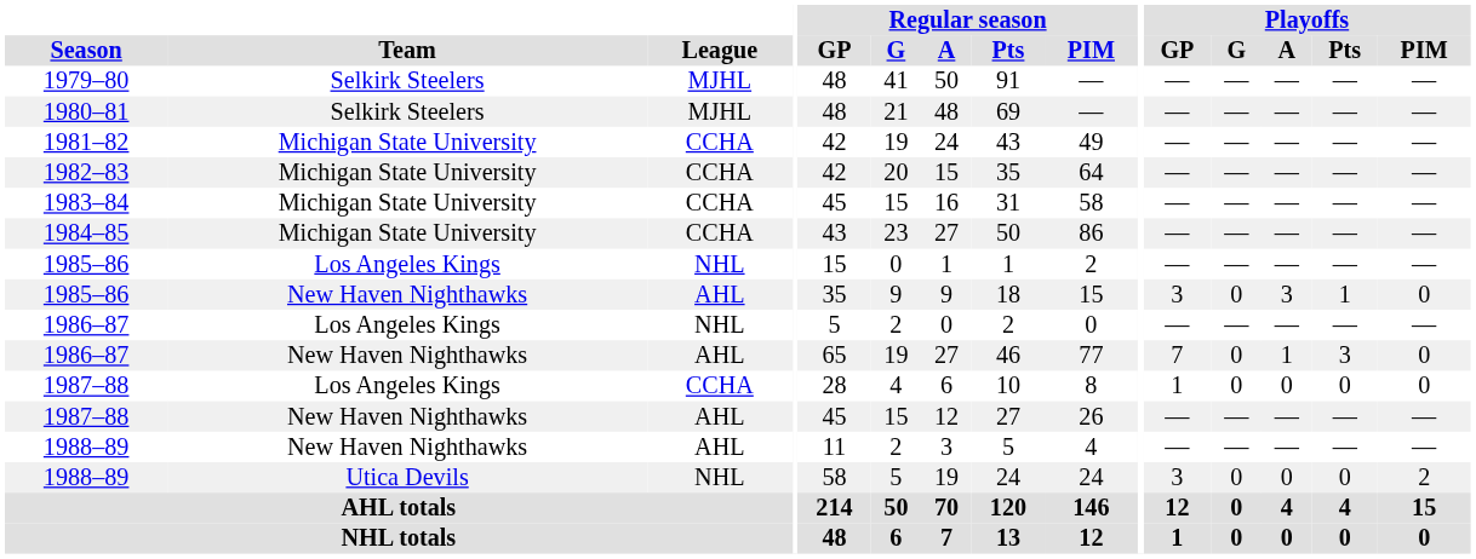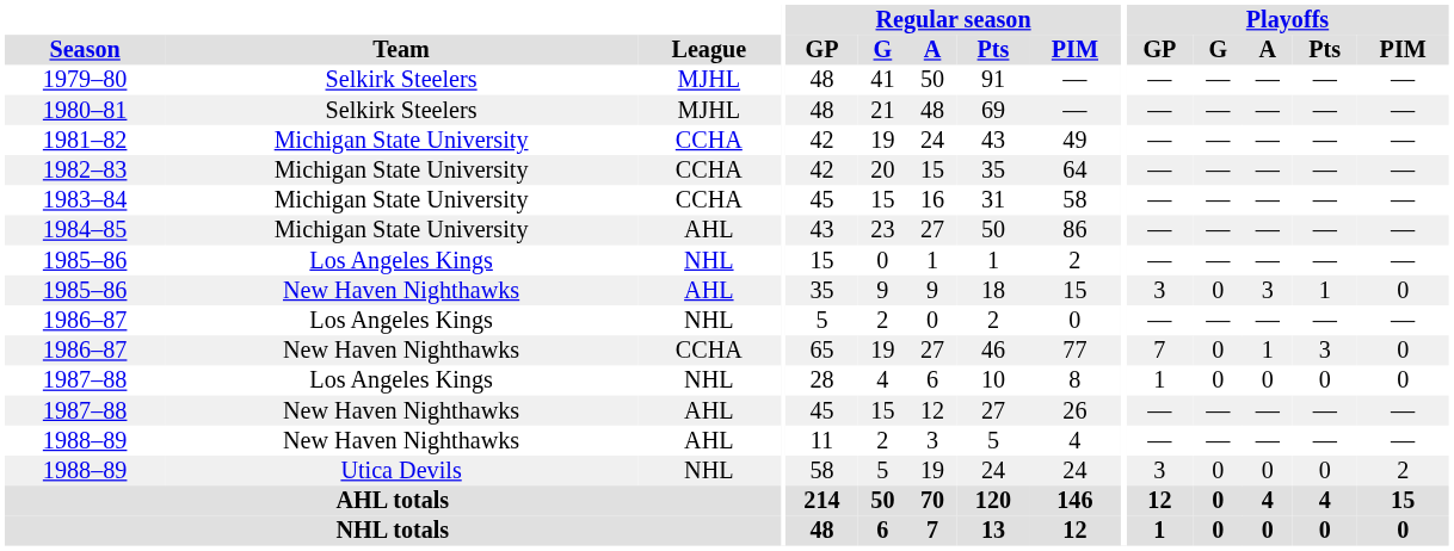1984–85 | League: CCHA -> AHL
1986–87 / New Haven Nighthawks | League: AHL -> CCHA
1987–88 / Los Angeles Kings | League: CCHA -> NHL
